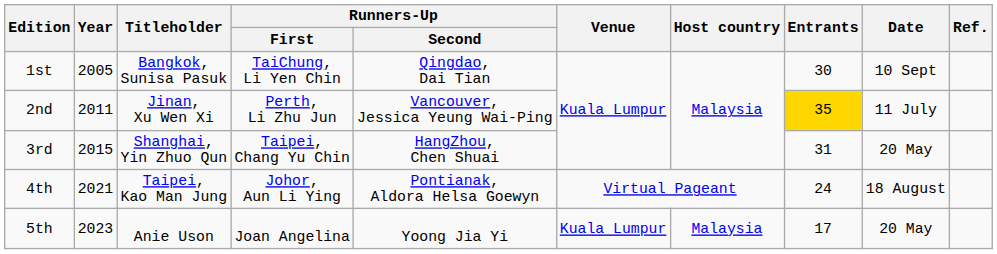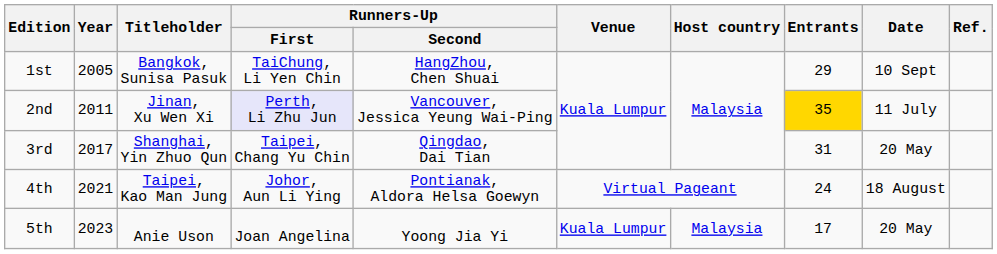1st | Runners-Up / Second: Qingdao, Dai Tian -> HangZhou, Chen Shuai
1st | Entrants: 30 -> 29
2nd | Runners-Up / First: no background -> lavender background
3rd | Year: 2015 -> 2017
3rd | Runners-Up / Second: HangZhou, Chen Shuai -> Qingdao, Dai Tian
